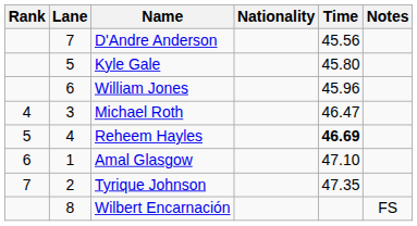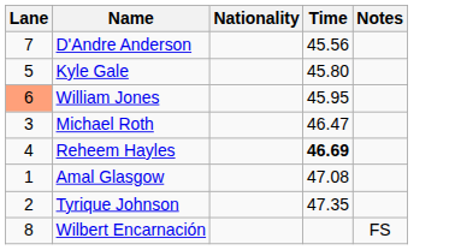- column: Rank | 4 | 5 | 6 | 7
William Jones | Lane: no background -> lightsalmon background
William Jones | Time: 45.96 -> 45.95
Amal Glasgow | Time: 47.10 -> 47.08
